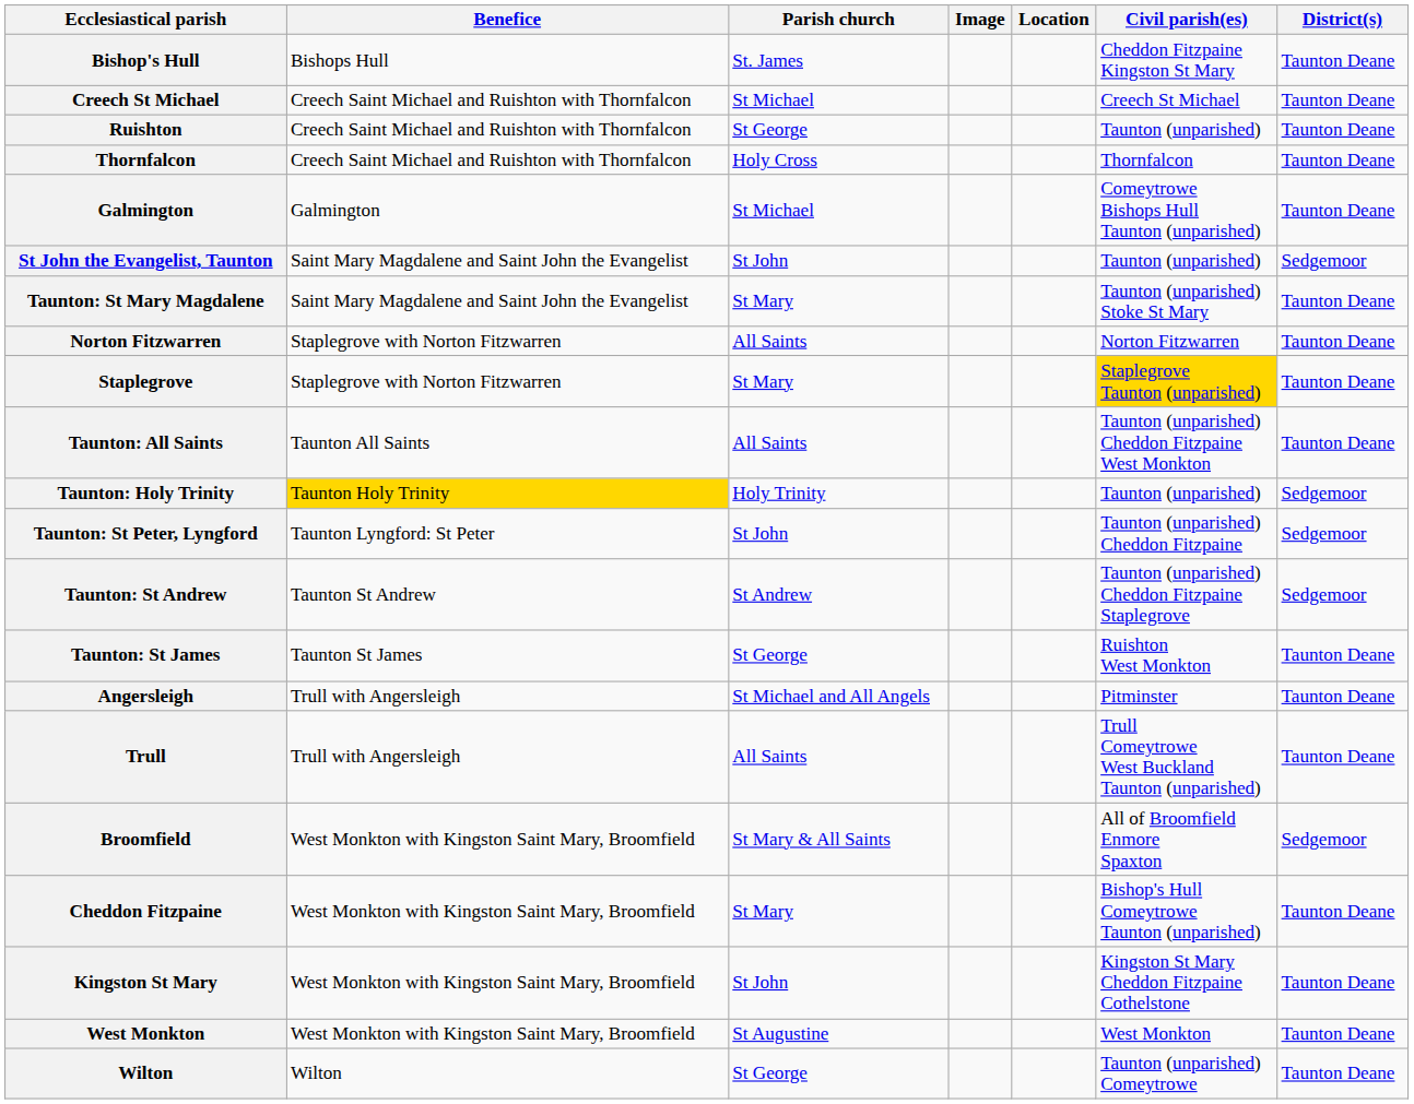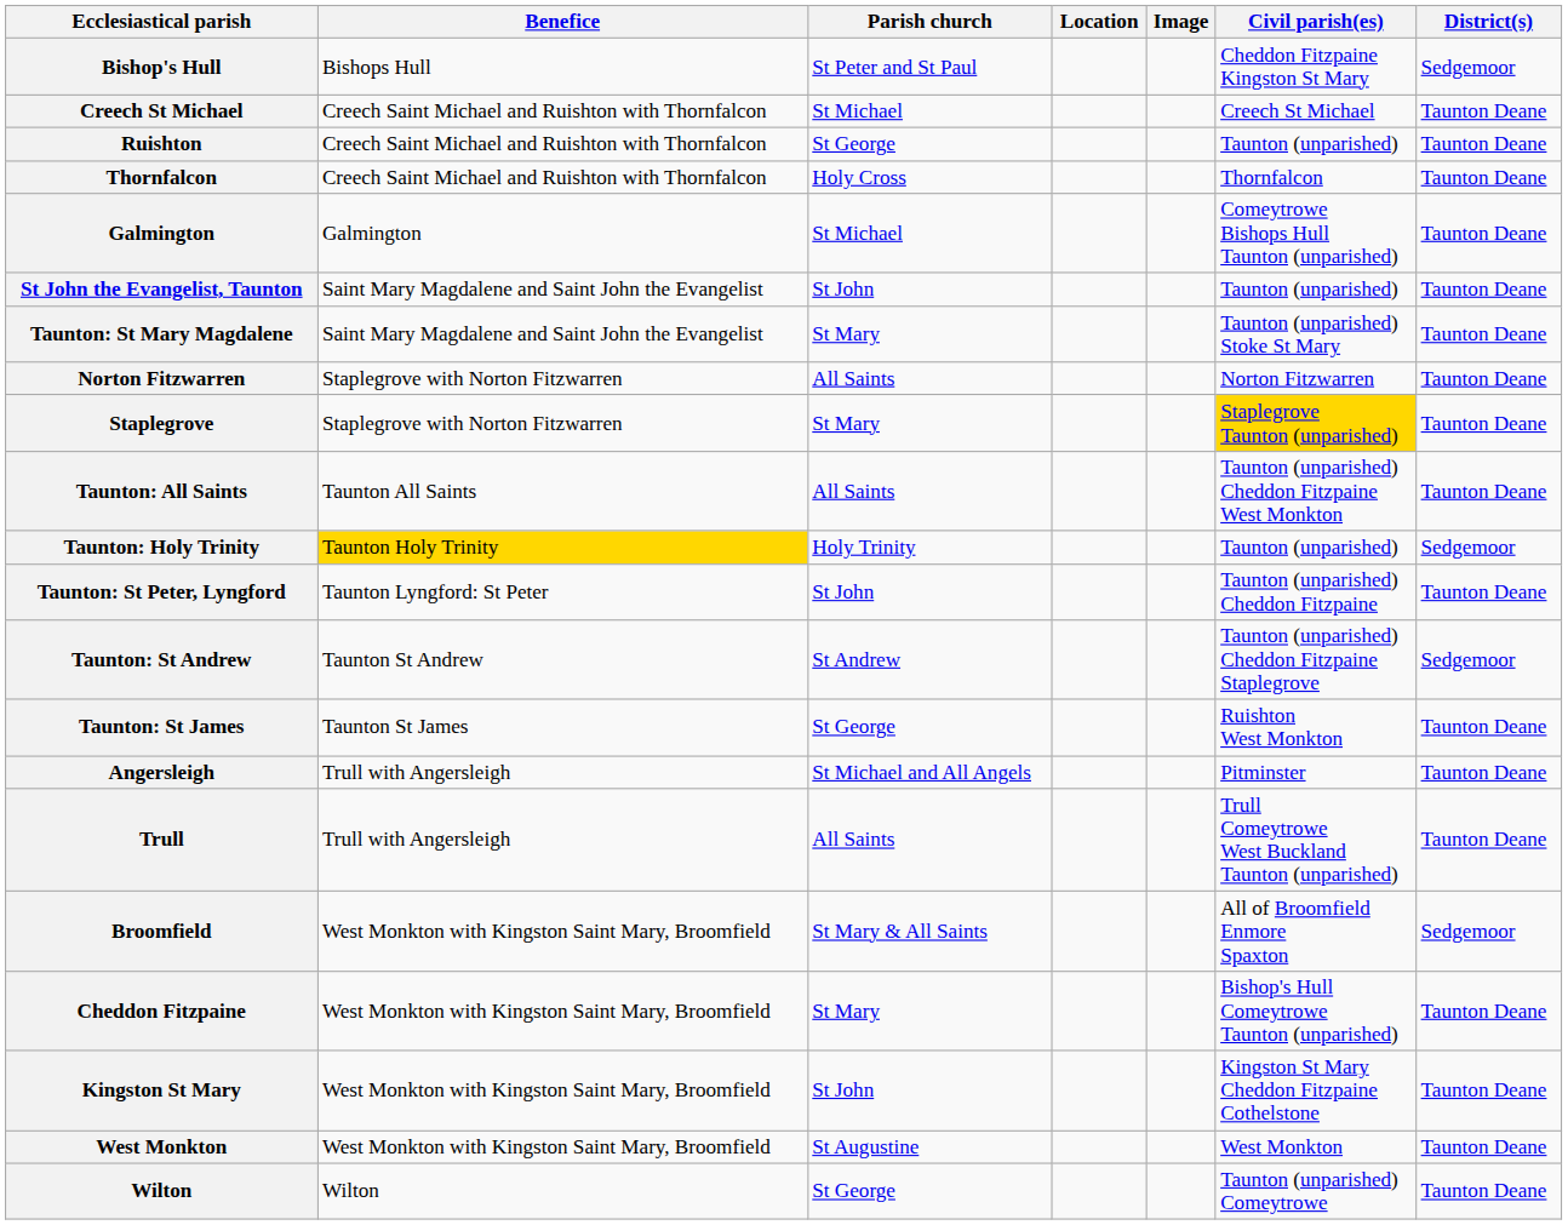columns swapped: Location <-> Image
Bishop's Hull | Parish church: St. James -> St Peter and St Paul
Bishop's Hull | District(s): Taunton Deane -> Sedgemoor
St John the Evangelist, Taunton | District(s): Sedgemoor -> Taunton Deane
Taunton: St Peter, Lyngford | District(s): Sedgemoor -> Taunton Deane
